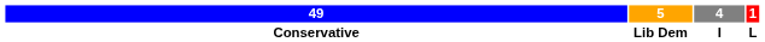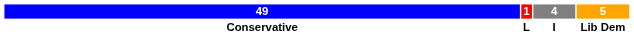columns swapped: 5 <-> 1
